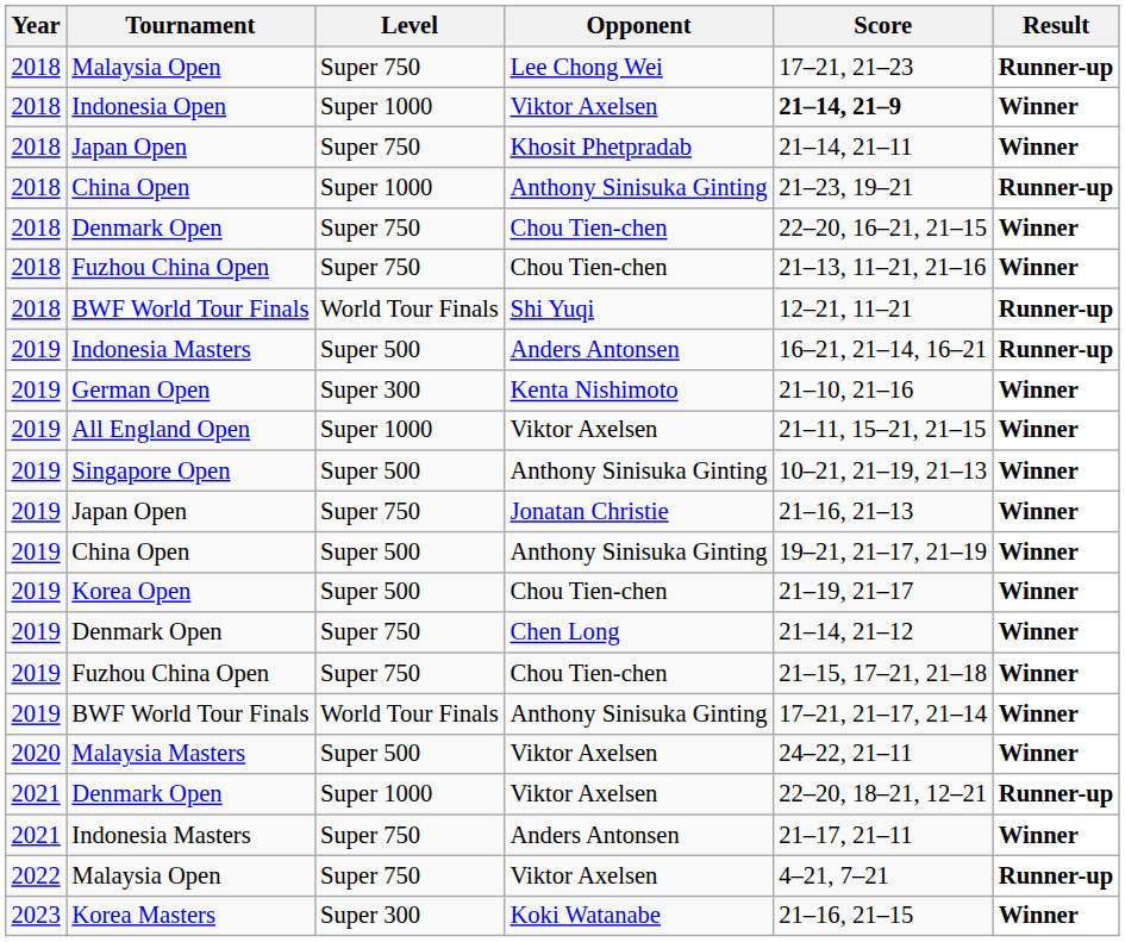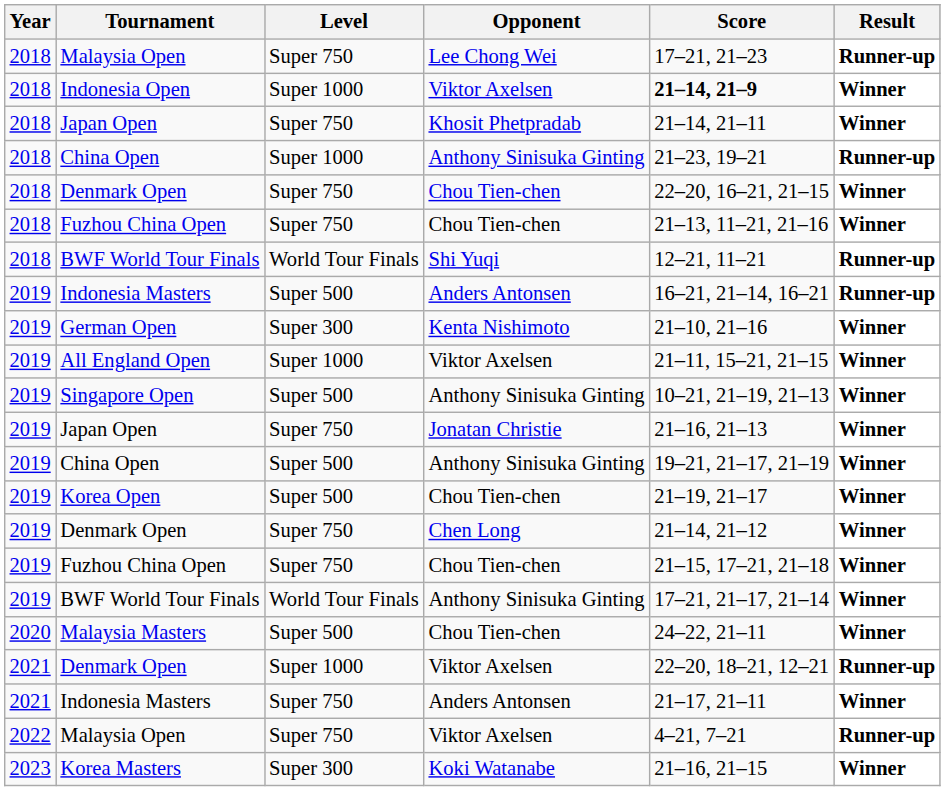Malaysia Masters | Opponent: Viktor Axelsen -> Chou Tien-chen
